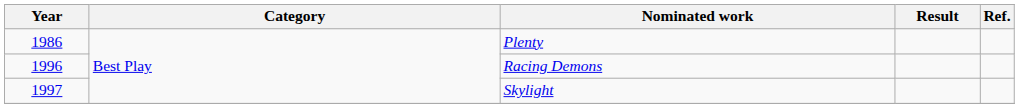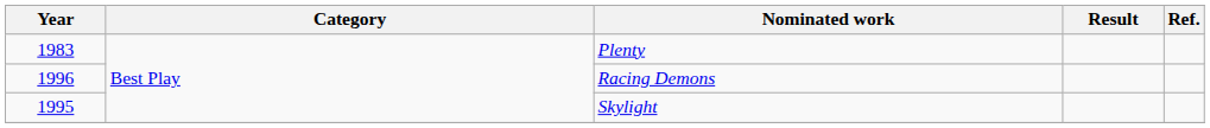Plenty | Year: 1986 -> 1983
Skylight | Year: 1997 -> 1995
